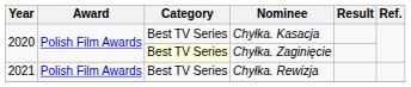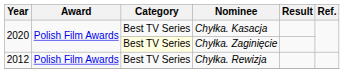Chyłka. Rewizja | Year: 2021 -> 2012
